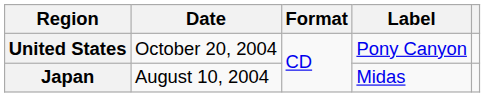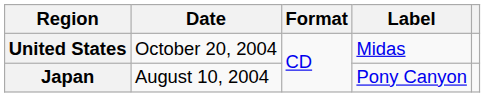United States | Label: Pony Canyon -> Midas
Japan | Label: Midas -> Pony Canyon
